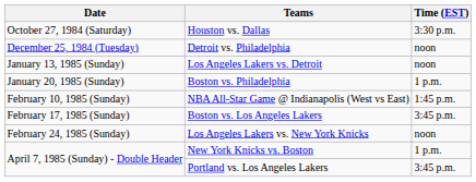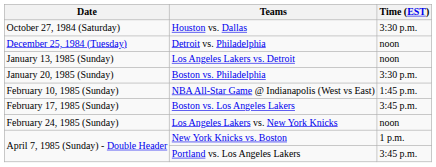Boston vs. Philadelphia | Time (EST): 1 p.m. -> 3:30 p.m.
